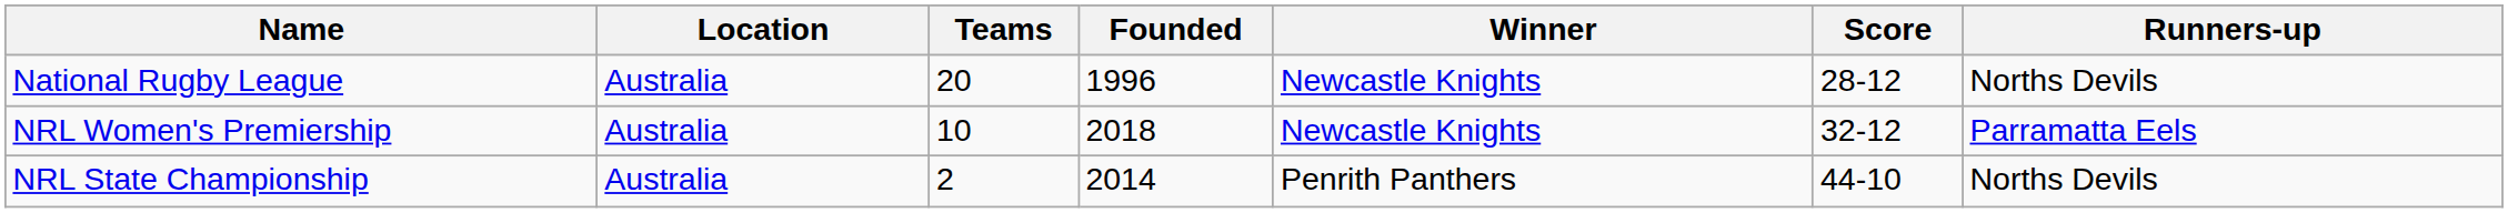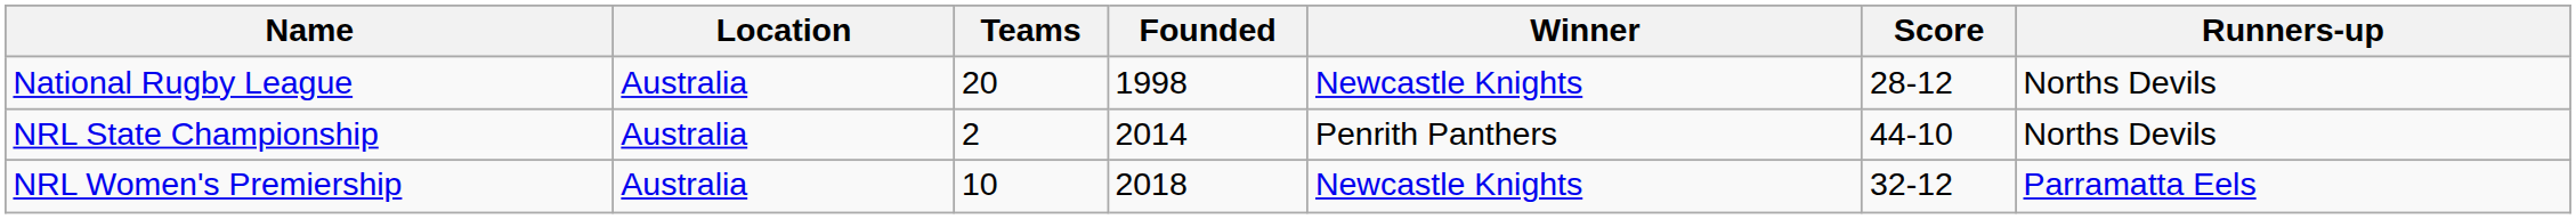National Rugby League | Founded: 1996 -> 1998
rows swapped: NRL State Championship <-> NRL Women's Premiership
